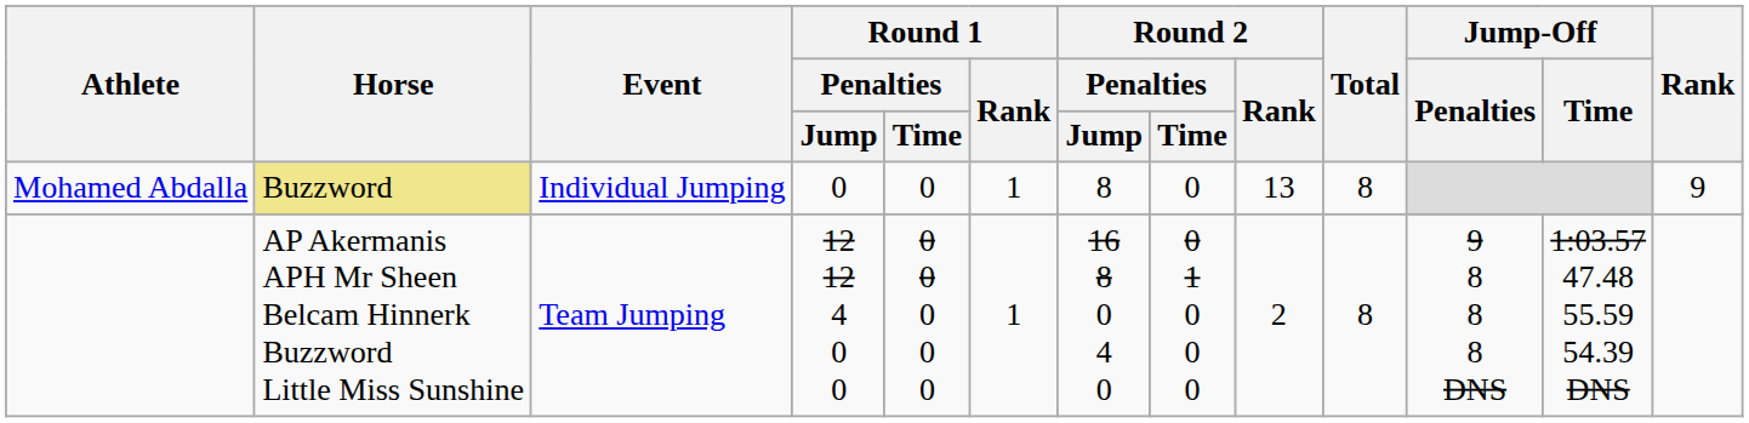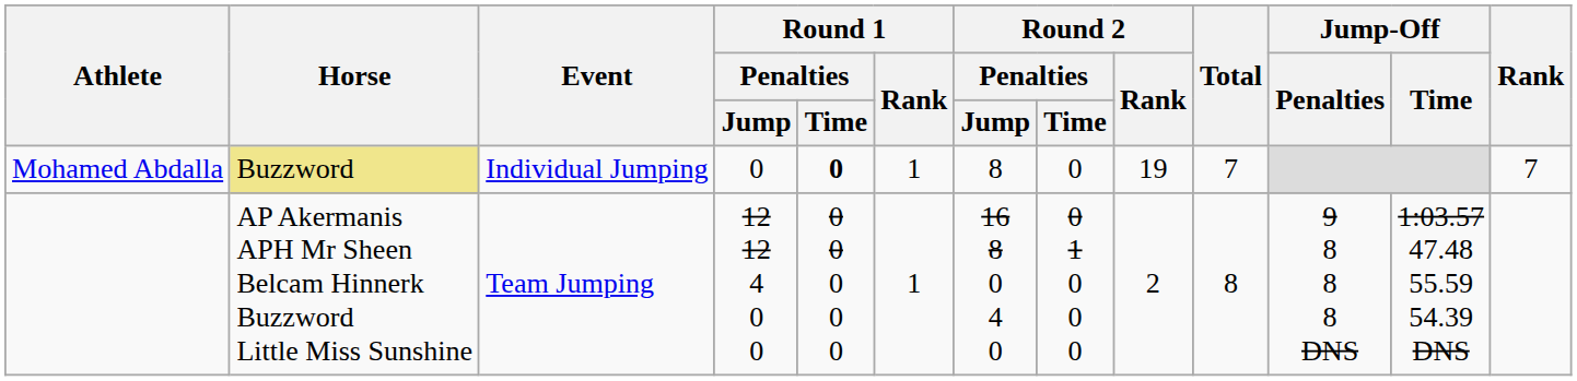Mohamed Abdalla | Round 1 / Penalties / Time: normal -> bold
Mohamed Abdalla | Round 2 / Rank: 13 -> 19
Mohamed Abdalla | Total: 8 -> 7
Mohamed Abdalla | Rank: 9 -> 7
